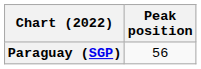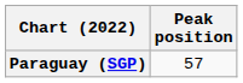Paraguay (SGP) | Peak position: 56 -> 57
